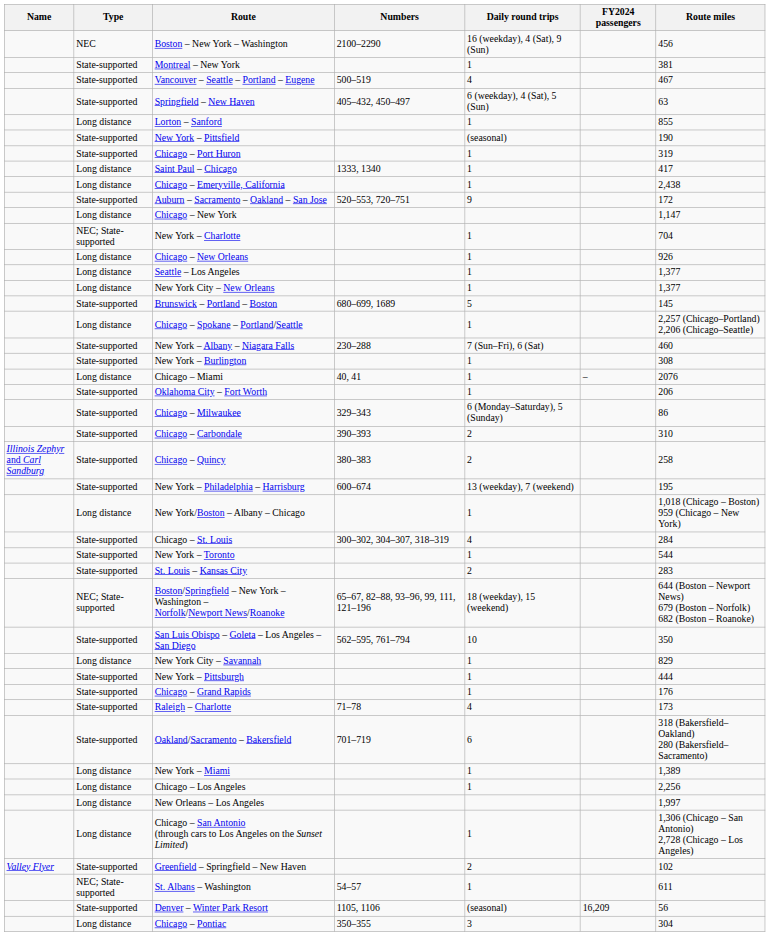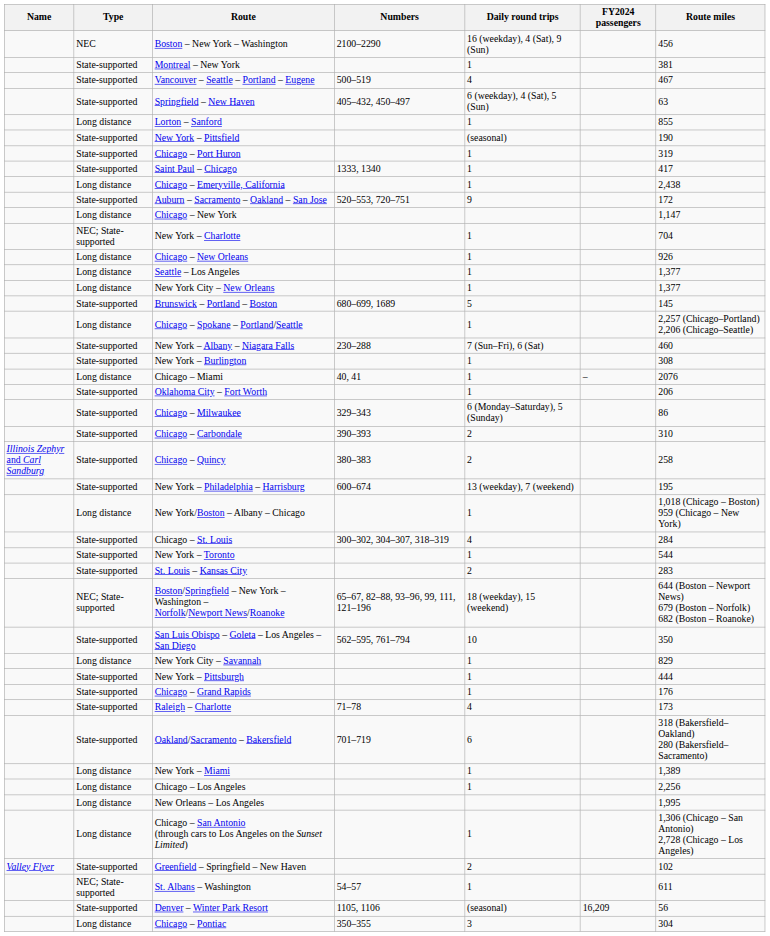Saint Paul – Chicago | Type: Long distance -> State-supported
New Orleans – Los Angeles | Route miles: 1,997 -> 1,995
